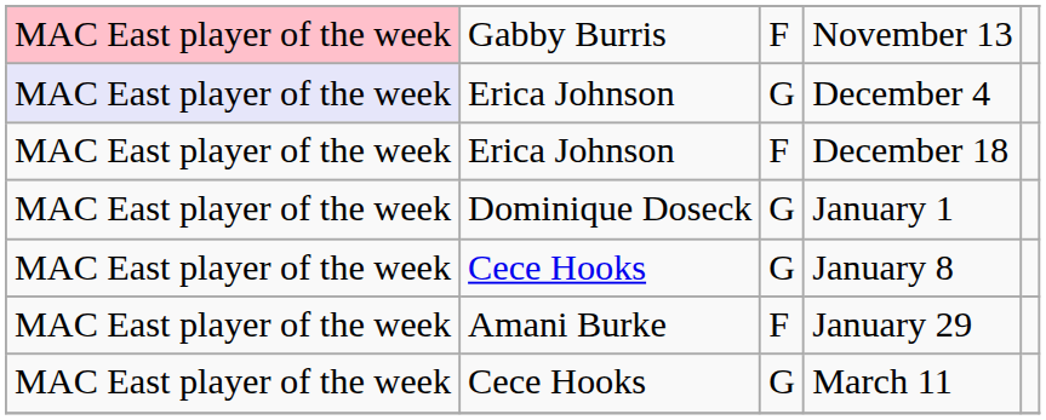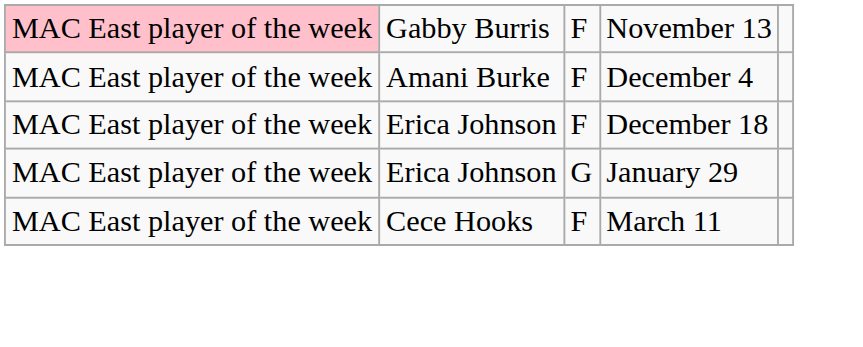December 4 | column 1: lavender background -> no background
December 4 | column 2: Erica Johnson -> Amani Burke
December 4 | column 3: G -> F
- row: MAC East player of the week | Dominique Doseck | G | January 1
- row: MAC East player of the week | Cece Hooks | G | January 8
January 29 | column 2: Amani Burke -> Erica Johnson
January 29 | column 3: F -> G
March 11 | column 3: G -> F
